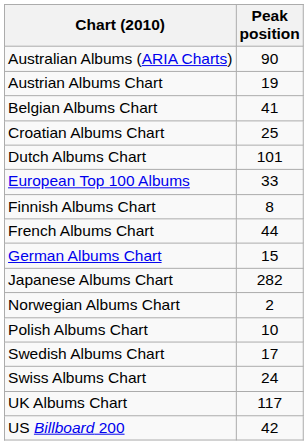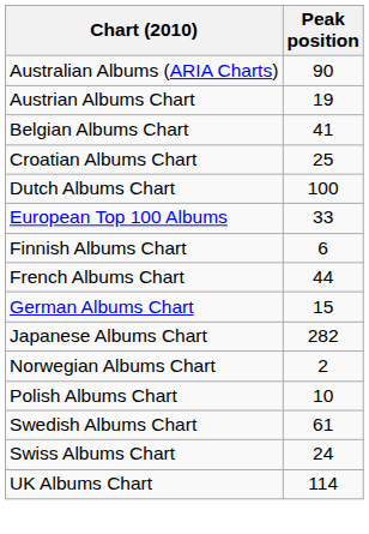Dutch Albums Chart | Peak position: 101 -> 100
Finnish Albums Chart | Peak position: 8 -> 6
Swedish Albums Chart | Peak position: 17 -> 61
UK Albums Chart | Peak position: 117 -> 114
- row: US Billboard 200 | 42
